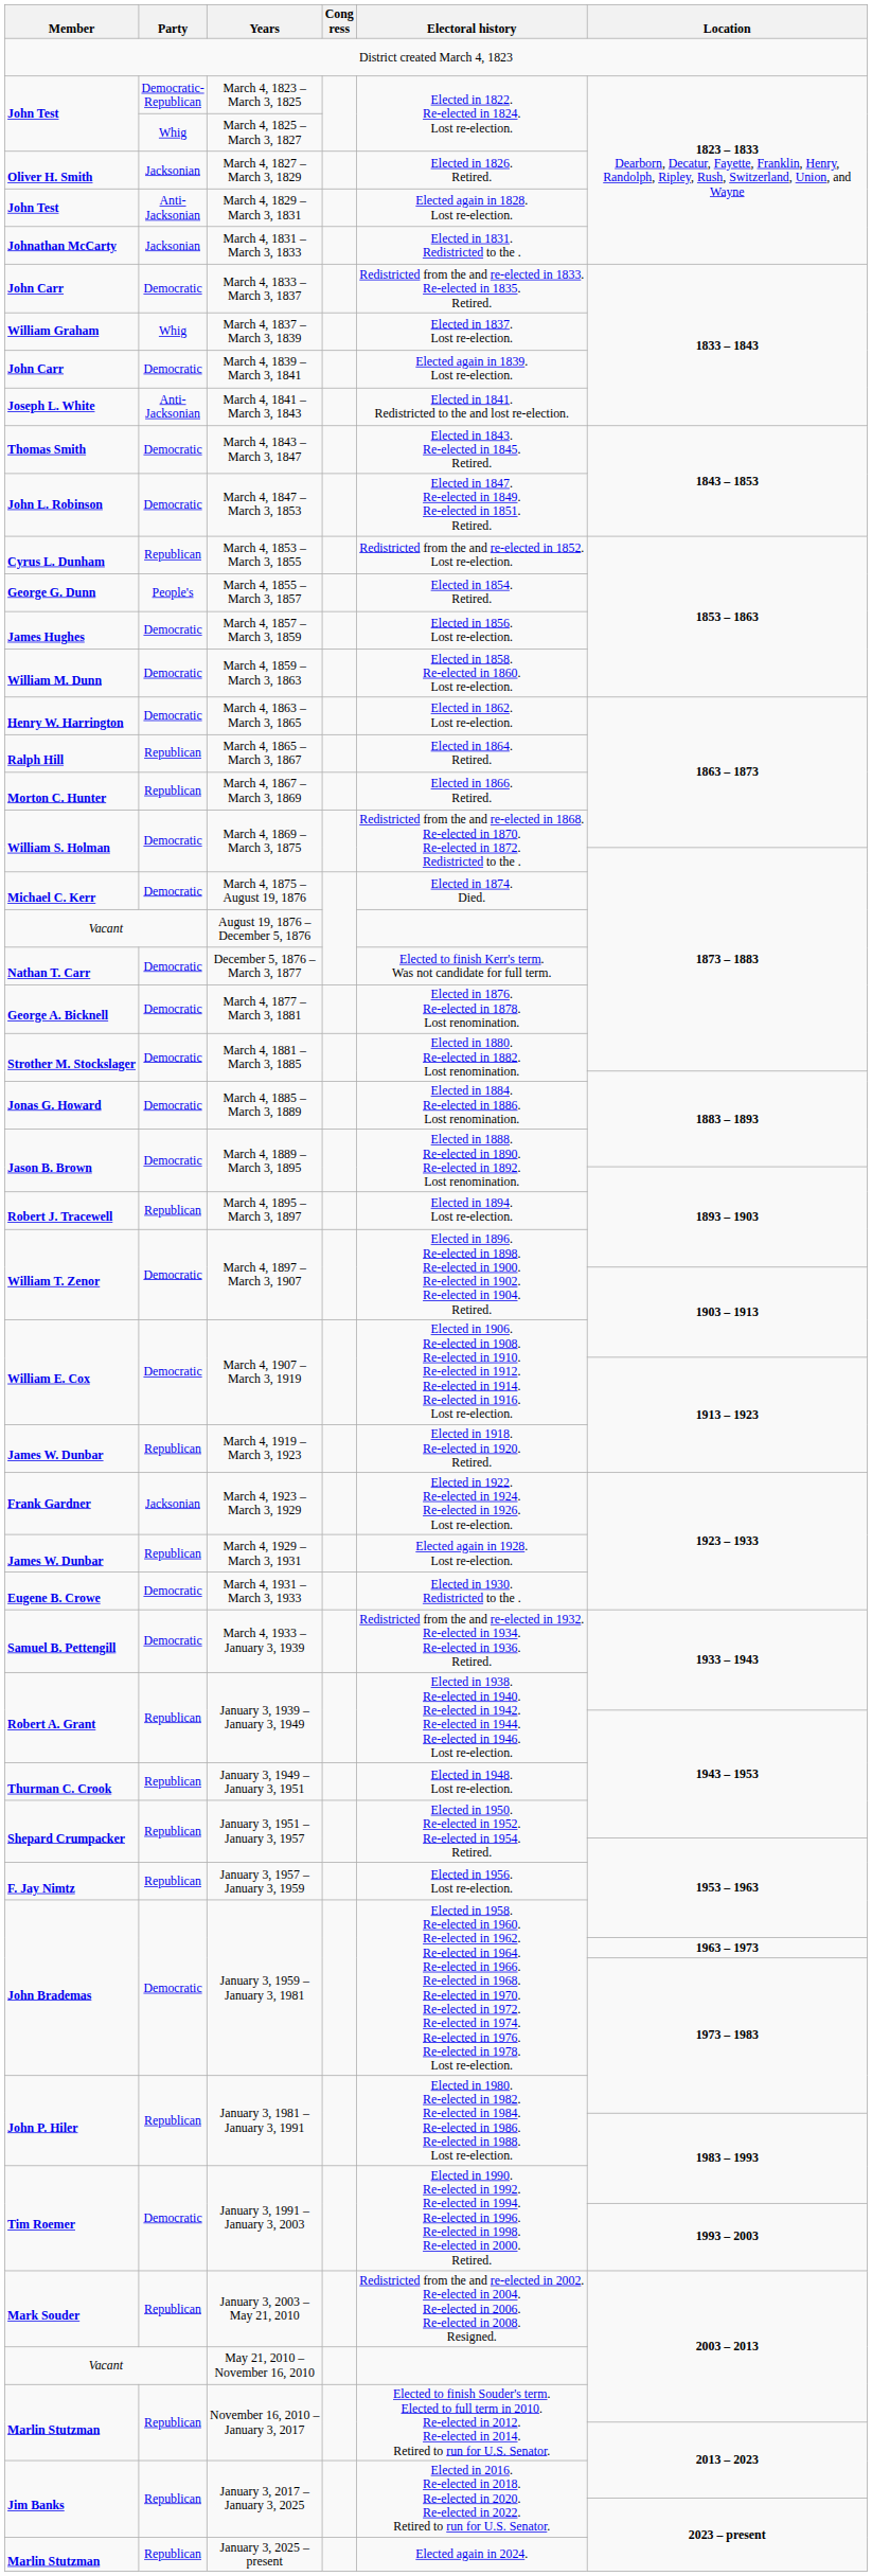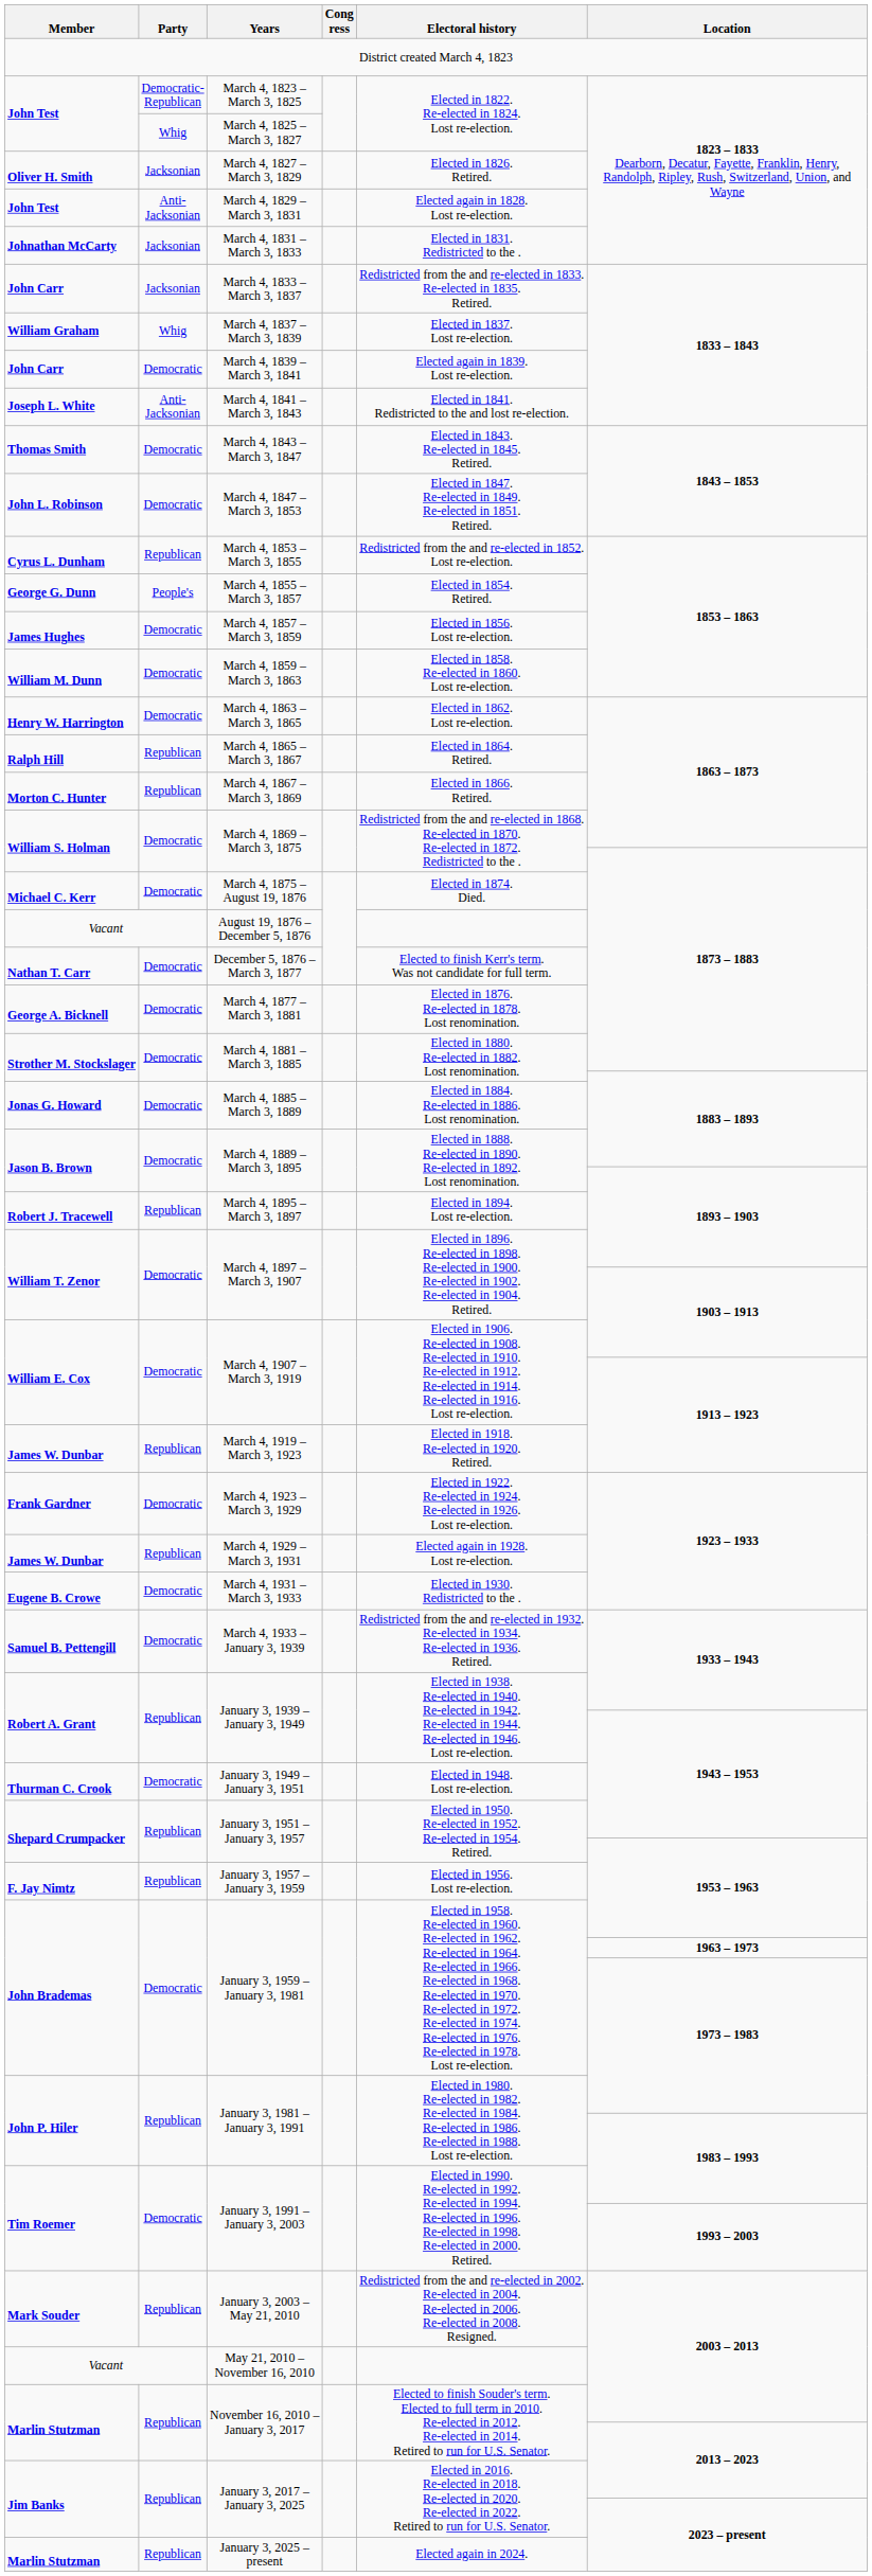March 4, 1833 – March 3, 1837 | Party: Democratic -> Jacksonian
March 4, 1923 – March 3, 1929 | Party: Jacksonian -> Democratic
January 3, 1949 – January 3, 1951 | Party: Republican -> Democratic
